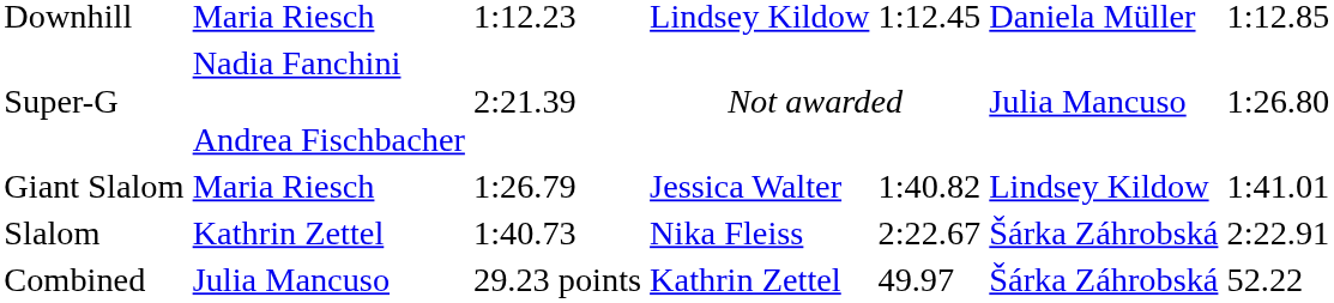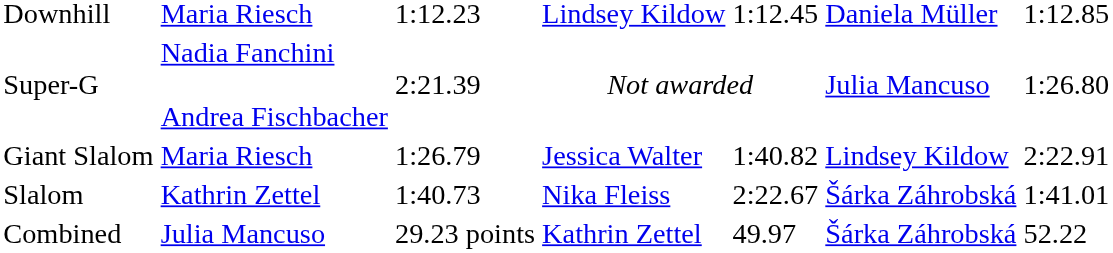Giant Slalom | column 7: 1:41.01 -> 2:22.91
Slalom | column 7: 2:22.91 -> 1:41.01
